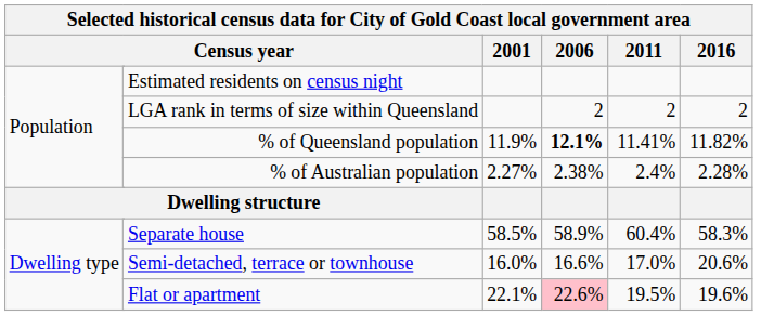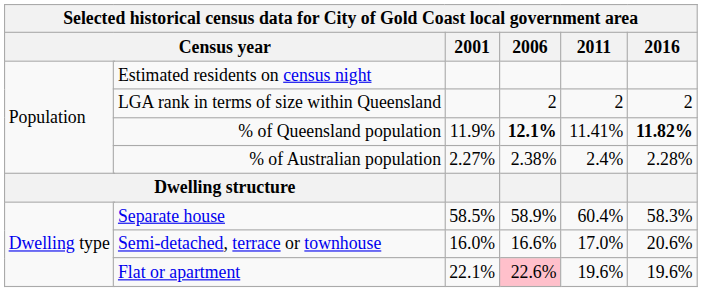% of Queensland population | 2016: normal -> bold
Flat or apartment | 2011: 19.5% -> 19.6%
